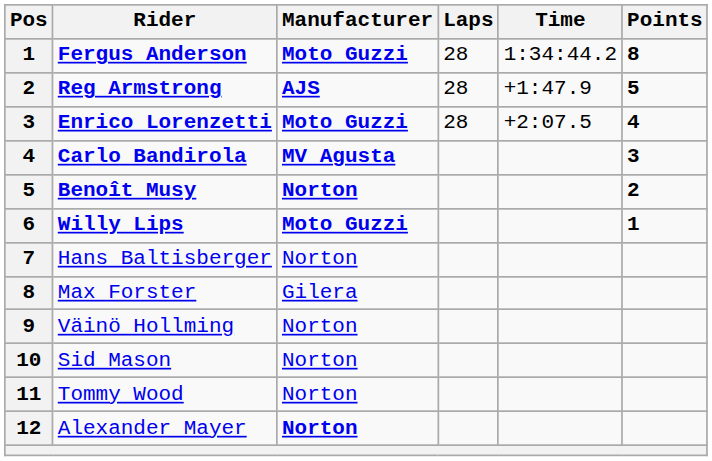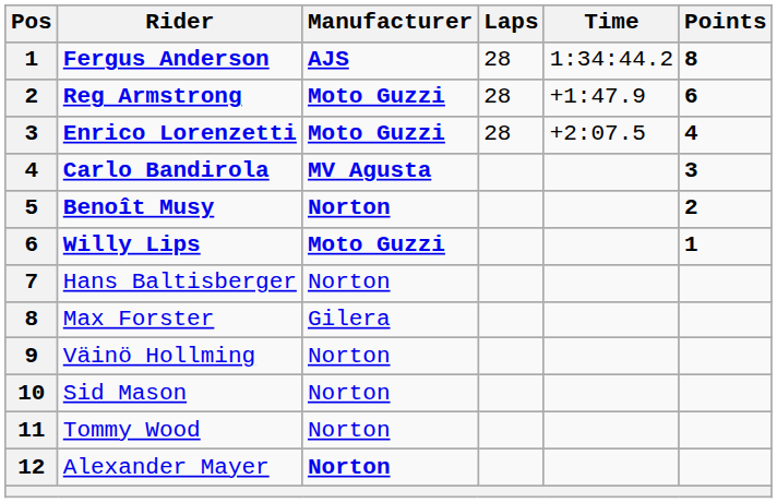Fergus Anderson | Manufacturer: Moto Guzzi -> AJS
Reg Armstrong | Manufacturer: AJS -> Moto Guzzi
Reg Armstrong | Points: 5 -> 6
